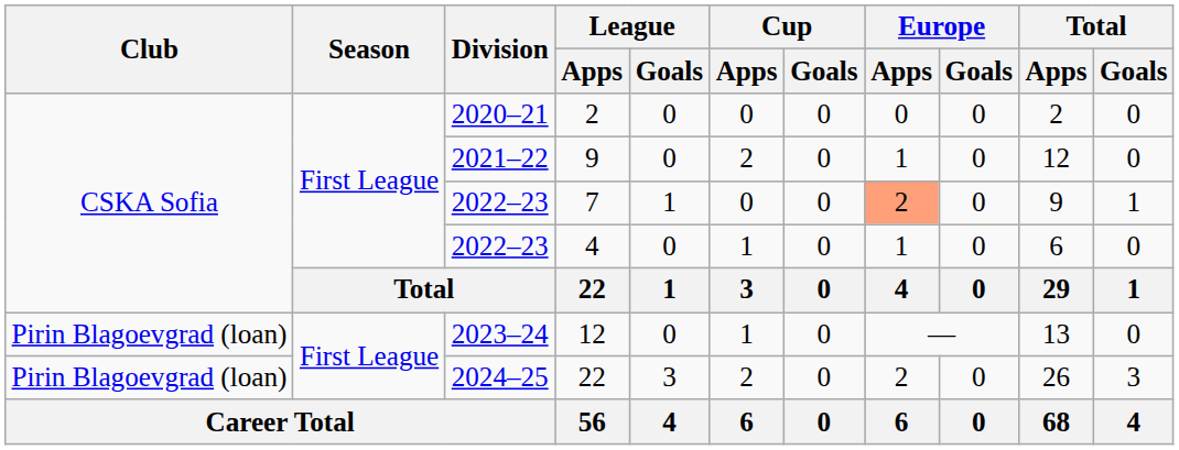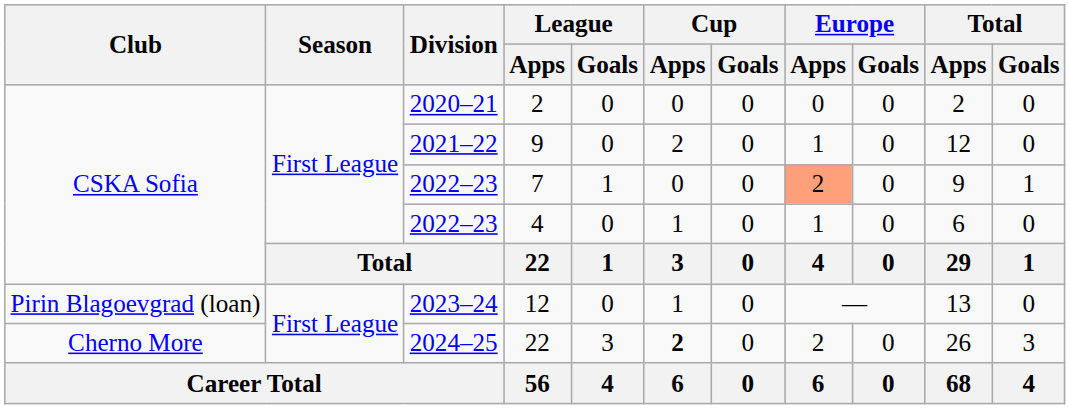2024–25 / 22 | Club: Pirin Blagoevgrad (loan) -> Cherno More
2024–25 / 22 | Cup / Apps: normal -> bold
